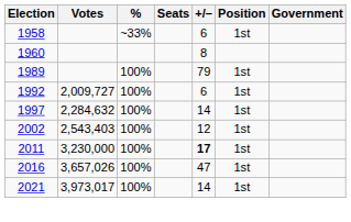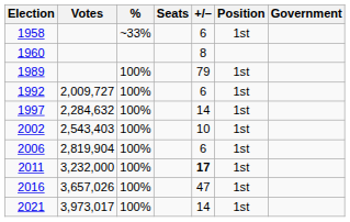2002 | +/–: 12 -> 10
+ row: 2006 | 2,819,904 | 100% | 6 | 1st
2011 | Votes: 3,230,000 -> 3,232,000
